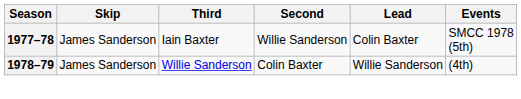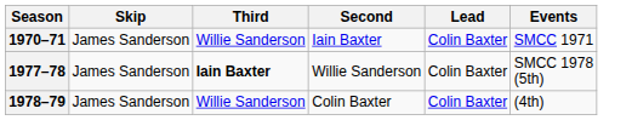+ row: 1970–71 | James Sanderson | Willie Sanderson | Iain Baxter | Colin Baxter | SMCC 1971
1977–78 | Third: normal -> bold
1978–79 | Lead: Willie Sanderson -> Colin Baxter
